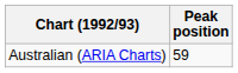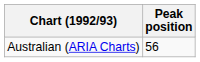Australian (ARIA Charts) | Peak position: 59 -> 56
